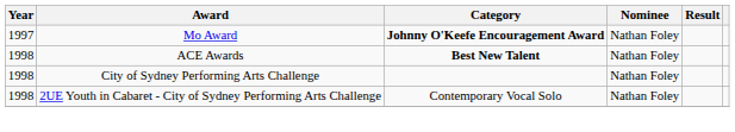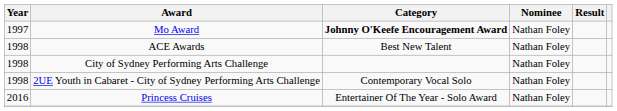ACE Awards | Category: bold -> normal
+ row: 2016 | Princess Cruises | Entertainer Of The Year - Solo Award | Nathan Foley
